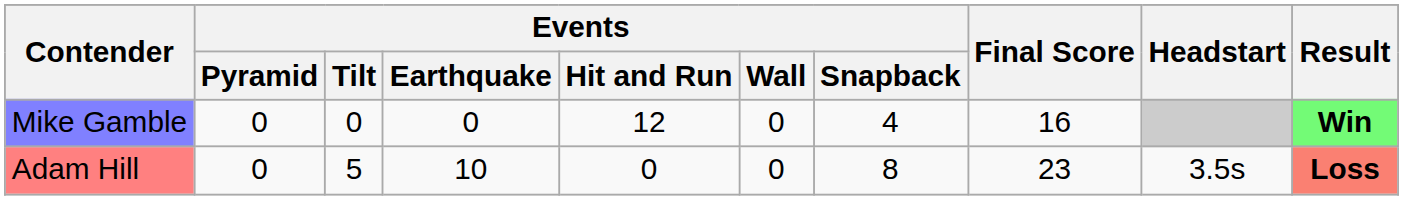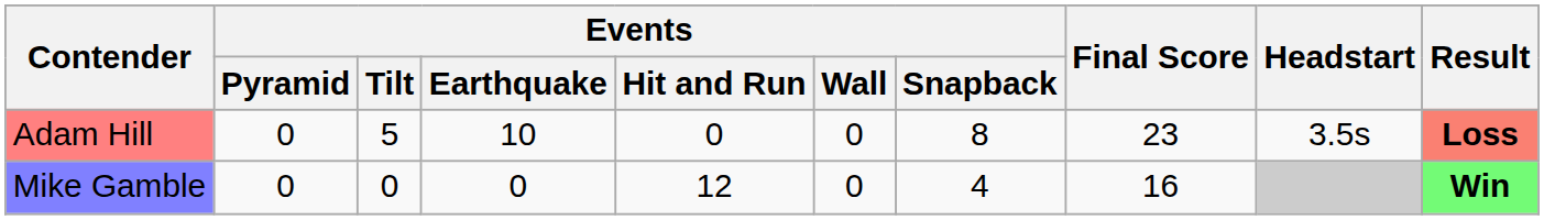rows swapped: Adam Hill <-> Mike Gamble
